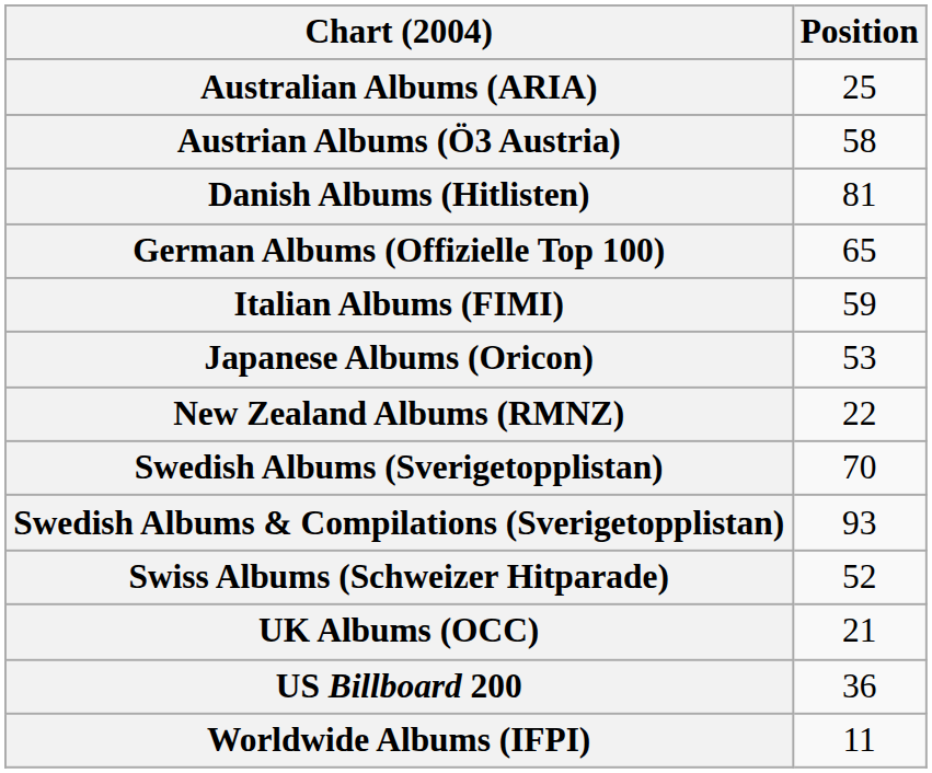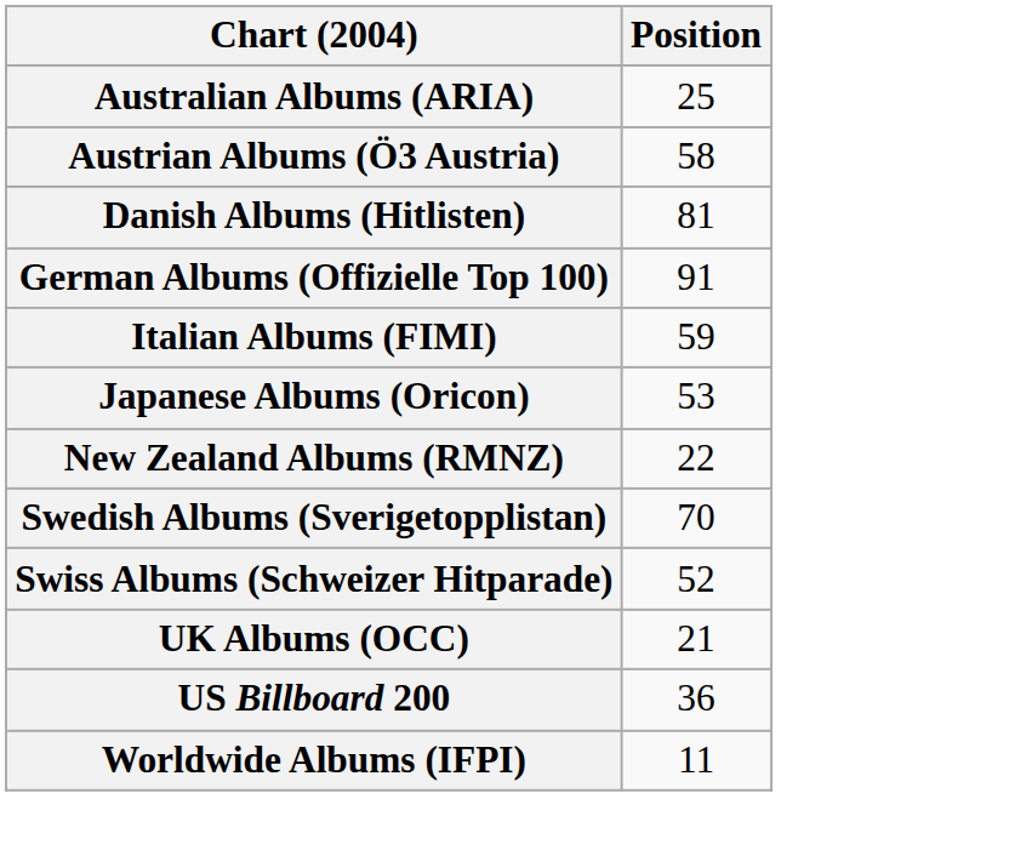German Albums (Offizielle Top 100) | Position: 65 -> 91
- row: Swedish Albums & Compilations (Sverigetopplistan) | 93
